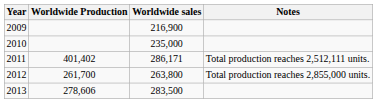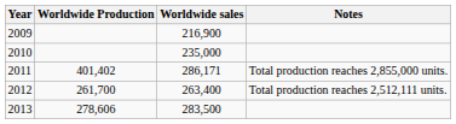2011 | Notes: Total production reaches 2,512,111 units. -> Total production reaches 2,855,000 units.
2012 | Worldwide sales: 263,800 -> 263,400
2012 | Notes: Total production reaches 2,855,000 units. -> Total production reaches 2,512,111 units.
